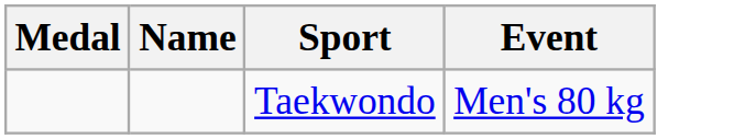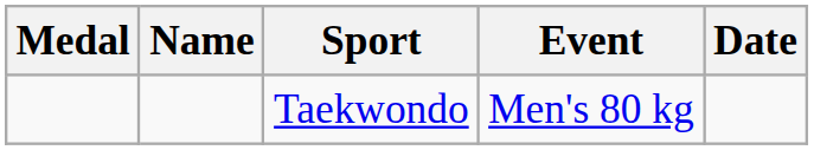+ column: Date
